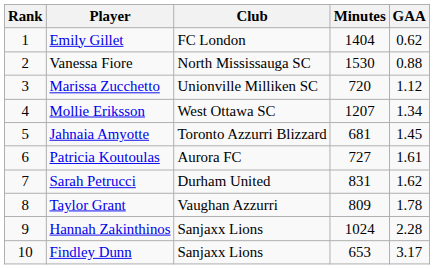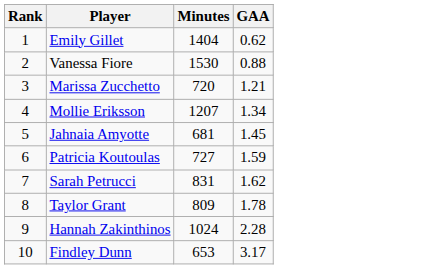- column: Club | FC London | North Mississauga SC | Unionville Milliken SC | West Ottawa SC | Toronto Azzurri Blizzard | Aurora FC | Durham United | Vaughan Azzurri | Sanjaxx Lions | Sanjaxx Lions
Marissa Zucchetto | GAA: 1.12 -> 1.21
Patricia Koutoulas | GAA: 1.61 -> 1.59
